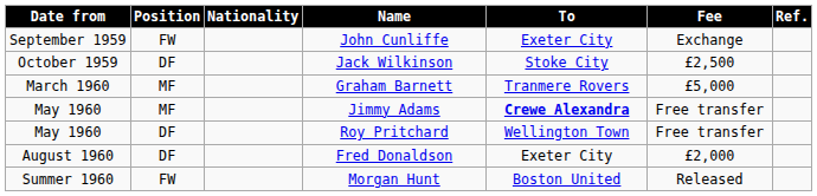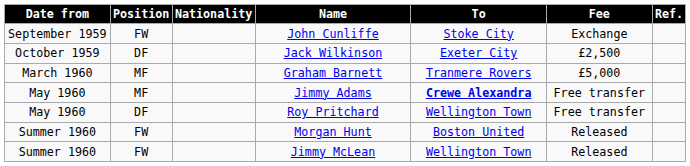John Cunliffe | To: Exeter City -> Stoke City
Jack Wilkinson | To: Stoke City -> Exeter City
- row: August 1960 | DF | Fred Donaldson | Exeter City | £2,000
+ row: Summer 1960 | FW | Jimmy McLean | Wellington Town | Released
